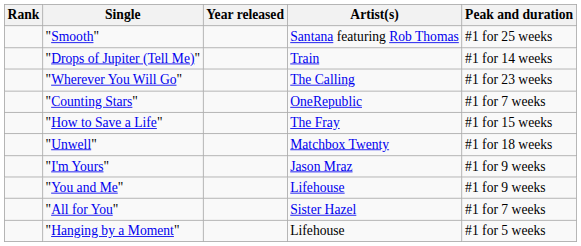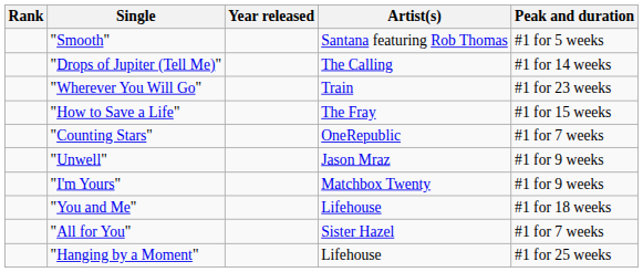"Smooth" | Peak and duration: #1 for 25 weeks -> #1 for 5 weeks
"Drops of Jupiter (Tell Me)" | Artist(s): Train -> The Calling
"Wherever You Will Go" | Artist(s): The Calling -> Train
rows swapped: "How to Save a Life" <-> "Counting Stars"
"Unwell" | Artist(s): Matchbox Twenty -> Jason Mraz
"Unwell" | Peak and duration: #1 for 18 weeks -> #1 for 9 weeks
"I'm Yours" | Artist(s): Jason Mraz -> Matchbox Twenty
"You and Me" | Peak and duration: #1 for 9 weeks -> #1 for 18 weeks
"Hanging by a Moment" | Peak and duration: #1 for 5 weeks -> #1 for 25 weeks
